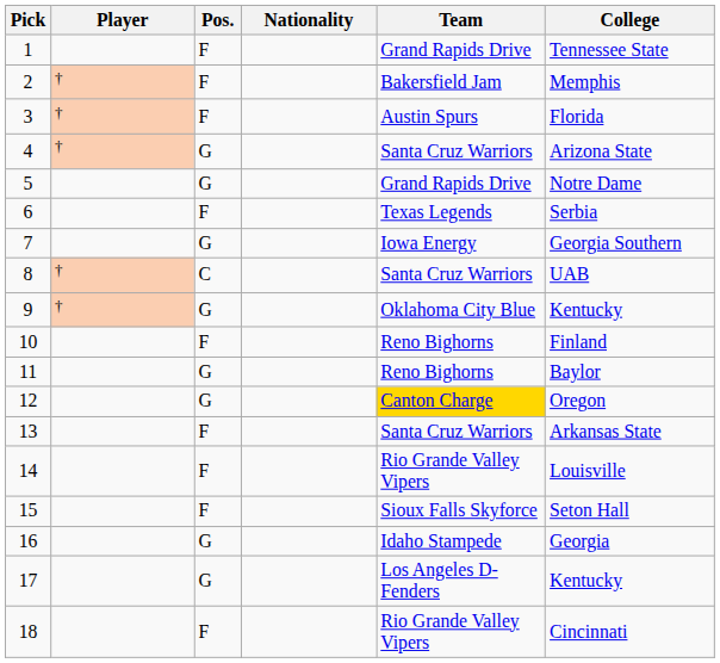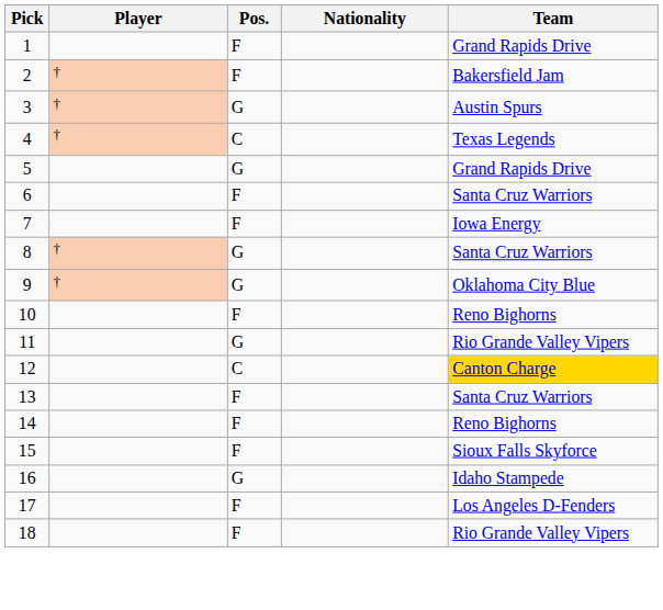- column: College | Tennessee State | Memphis | Florida | Arizona State | Notre Dame | Serbia | Georgia Southern | UAB | Kentucky | Finland | Baylor | Oregon | Arkansas State | Louisville | Seton Hall | Georgia | Kentucky | Cincinnati
3 | Pos.: F -> G
4 | Pos.: G -> C
4 | Team: Santa Cruz Warriors -> Texas Legends
6 | Team: Texas Legends -> Santa Cruz Warriors
7 | Pos.: G -> F
8 | Pos.: C -> G
11 | Team: Reno Bighorns -> Rio Grande Valley Vipers
12 | Pos.: G -> C
14 | Team: Rio Grande Valley Vipers -> Reno Bighorns
17 | Pos.: G -> F
